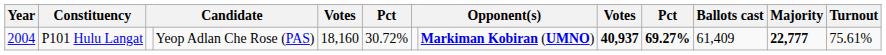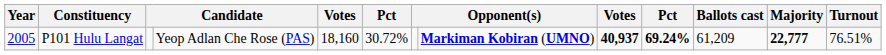P101 Hulu Langat | Year: 2004 -> 2005
P101 Hulu Langat | column 10: 69.27% -> 69.24%
P101 Hulu Langat | Ballots cast: 61,409 -> 61,209
P101 Hulu Langat | Turnout: 75.61% -> 76.51%
